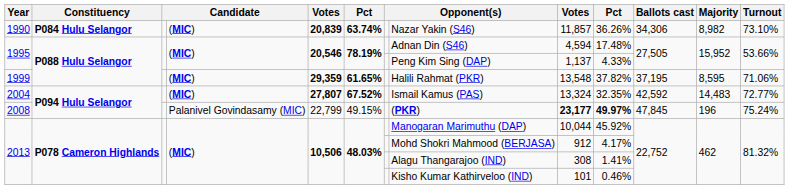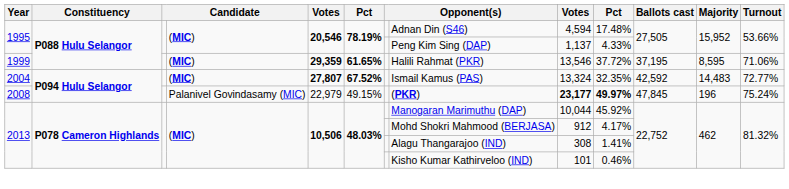- row: 1990 | P084 Hulu Selangor | (MIC) | 20,839 | 63.74% | Nazar Yakin (S46) | 11,857 | 36.26% | 34,306 | 8,982 | 73.10%
1999 | column 9: 13,548 -> 13,546
1999 | column 10: 37.82% -> 37.72%
2008 | column 5: 22,799 -> 22,979
